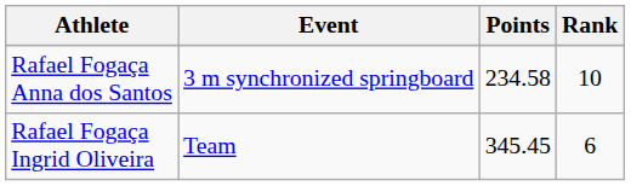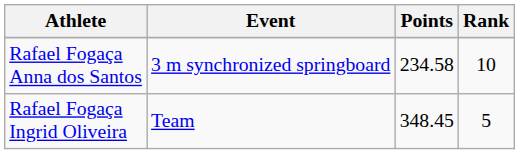Rafael Fogaça Ingrid Oliveira | Points: 345.45 -> 348.45
Rafael Fogaça Ingrid Oliveira | Rank: 6 -> 5
